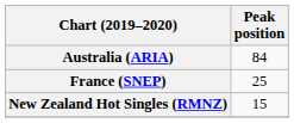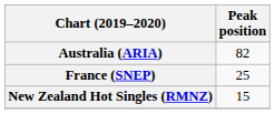Australia (ARIA) | Peak position: 84 -> 82
